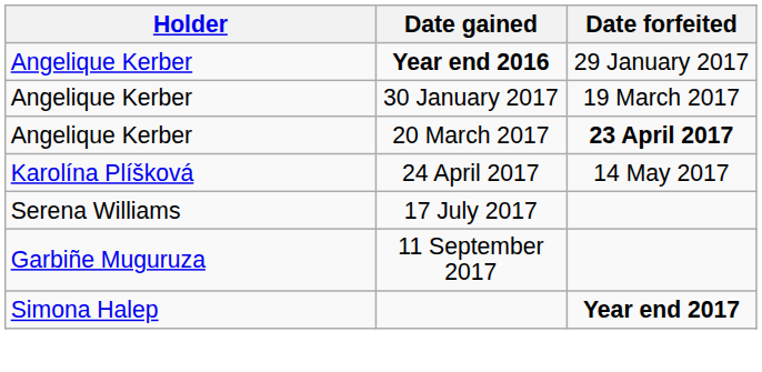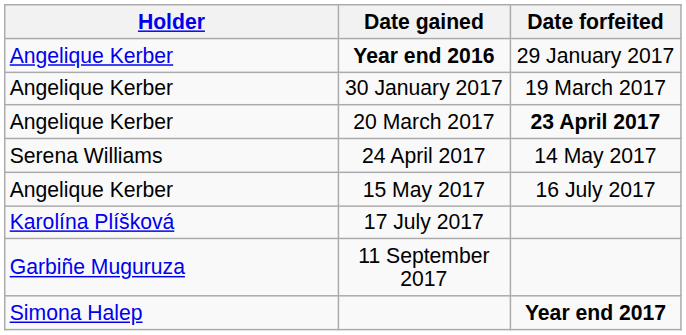24 April 2017 | Holder: Karolína Plíšková -> Serena Williams
+ row: Angelique Kerber | 15 May 2017 | 16 July 2017
17 July 2017 | Holder: Serena Williams -> Karolína Plíšková
